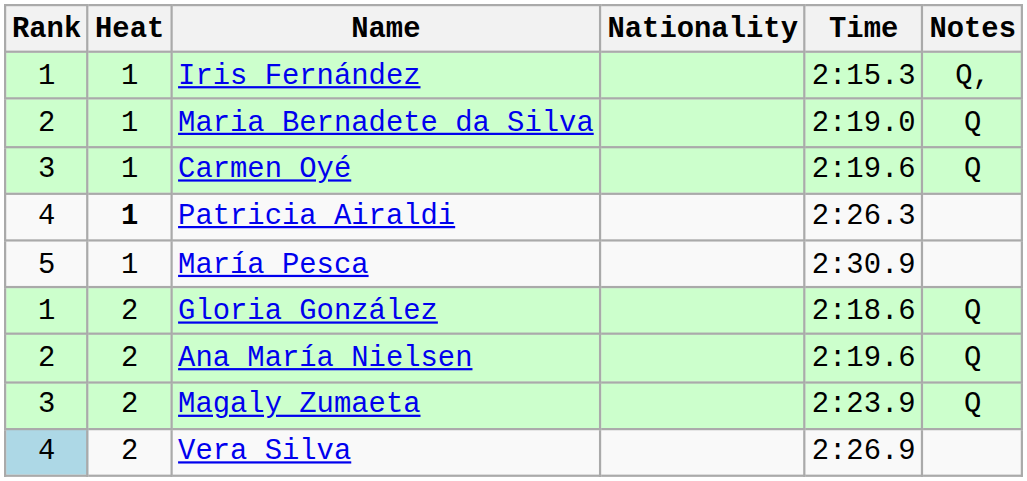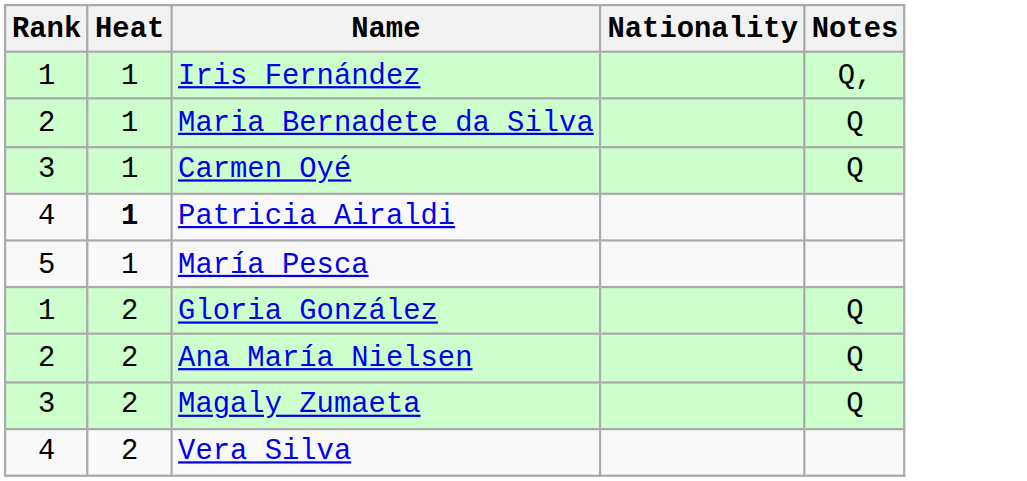- column: Time | 2:15.3 | 2:19.0 | 2:19.6 | 2:26.3 | 2:30.9 | 2:18.6 | 2:19.6 | 2:23.9 | 2:26.9
Vera Silva | Rank: lightblue background -> no background
